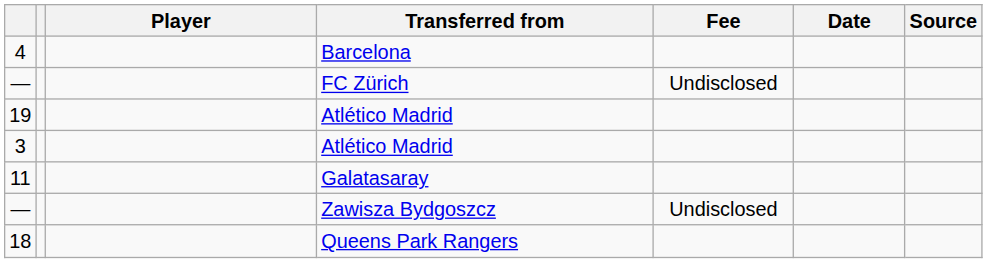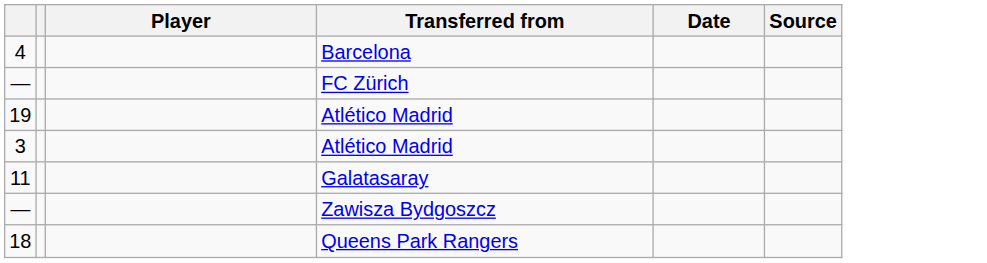- column: Fee | Undisclosed | Undisclosed
